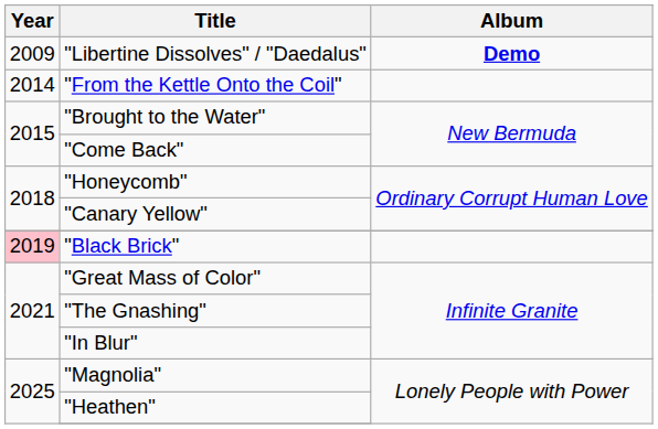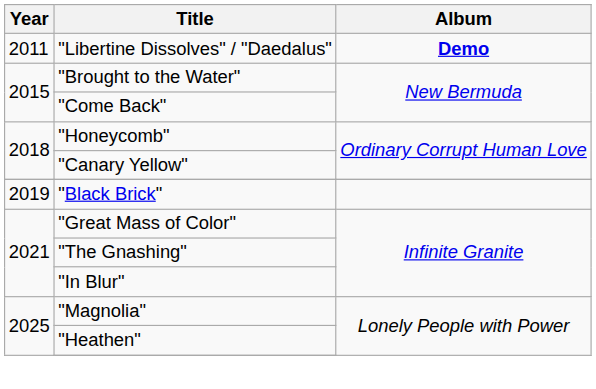"Libertine Dissolves" / "Daedalus" | Year: 2009 -> 2011
- row: 2014 | "From the Kettle Onto the Coil"
"Black Brick" | Year: pink background -> no background
